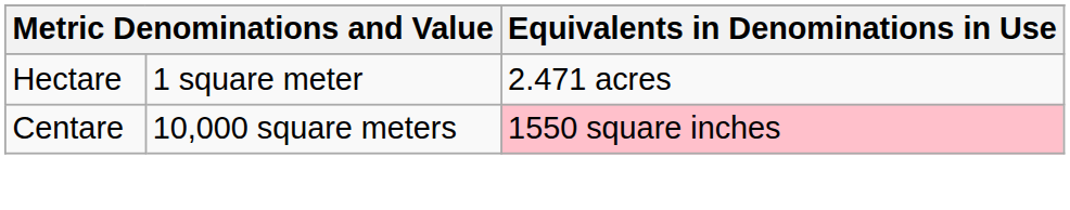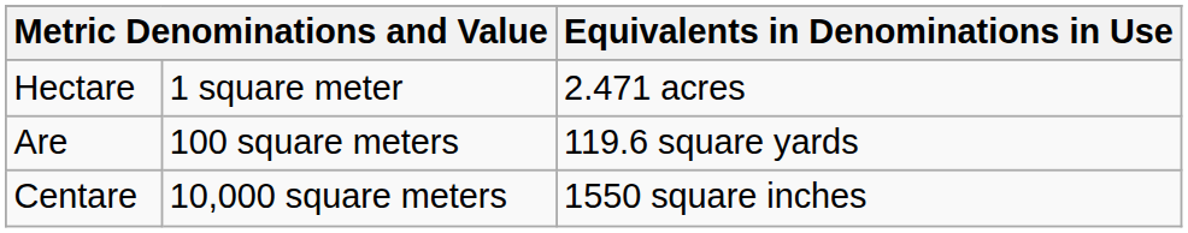+ row: Are | 100 square meters | 119.6 square yards
Centare | Equivalents in Denominations in Use: pink background -> no background
